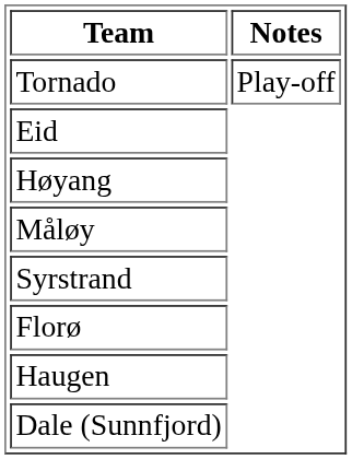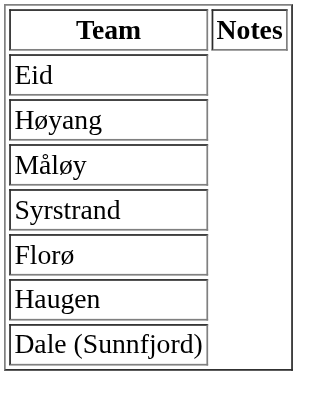- row: Tornado | Play-off
